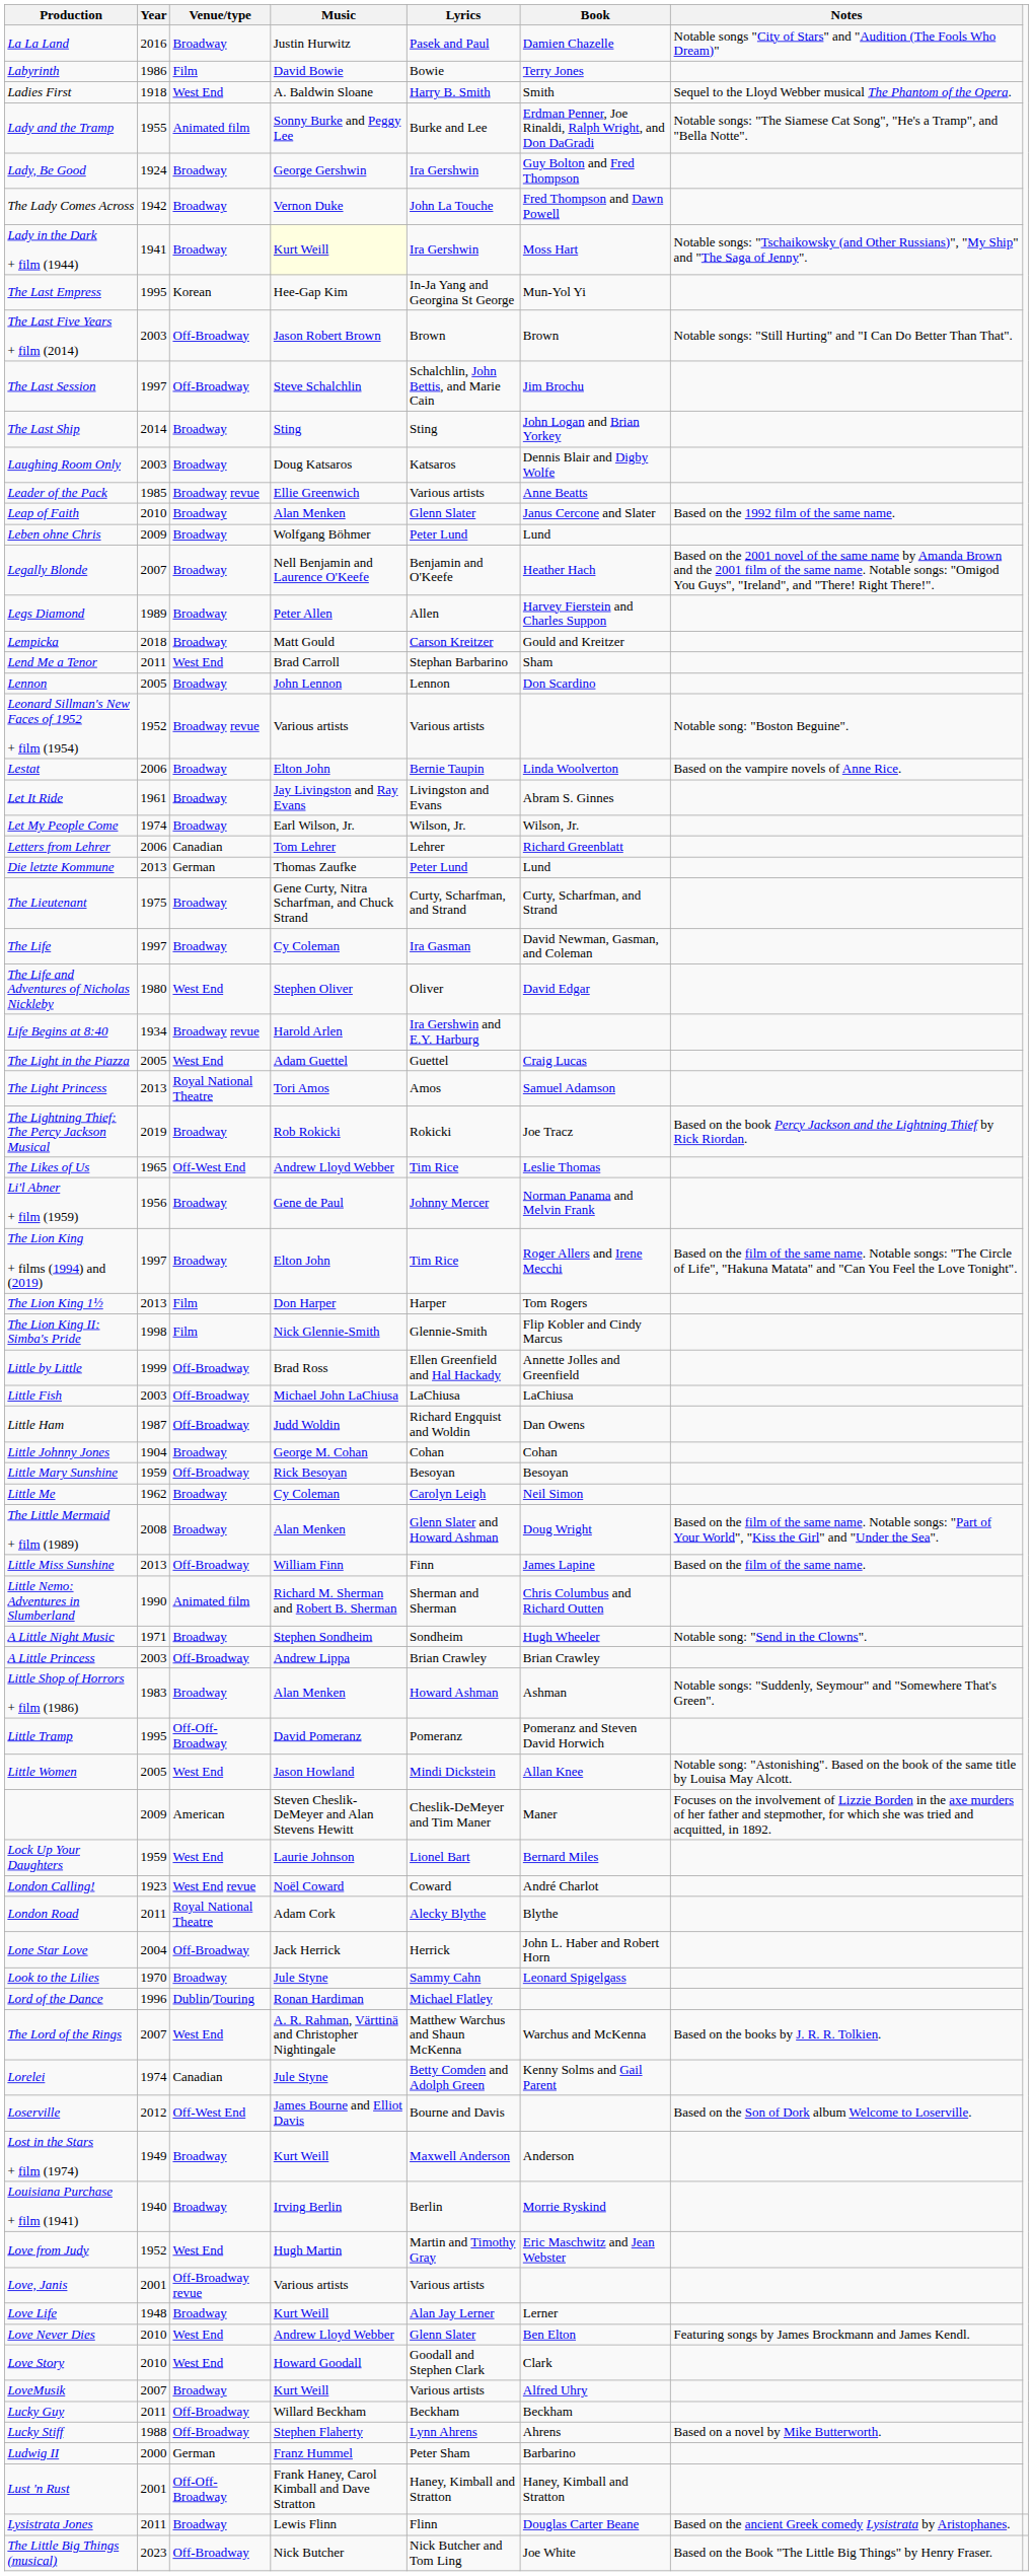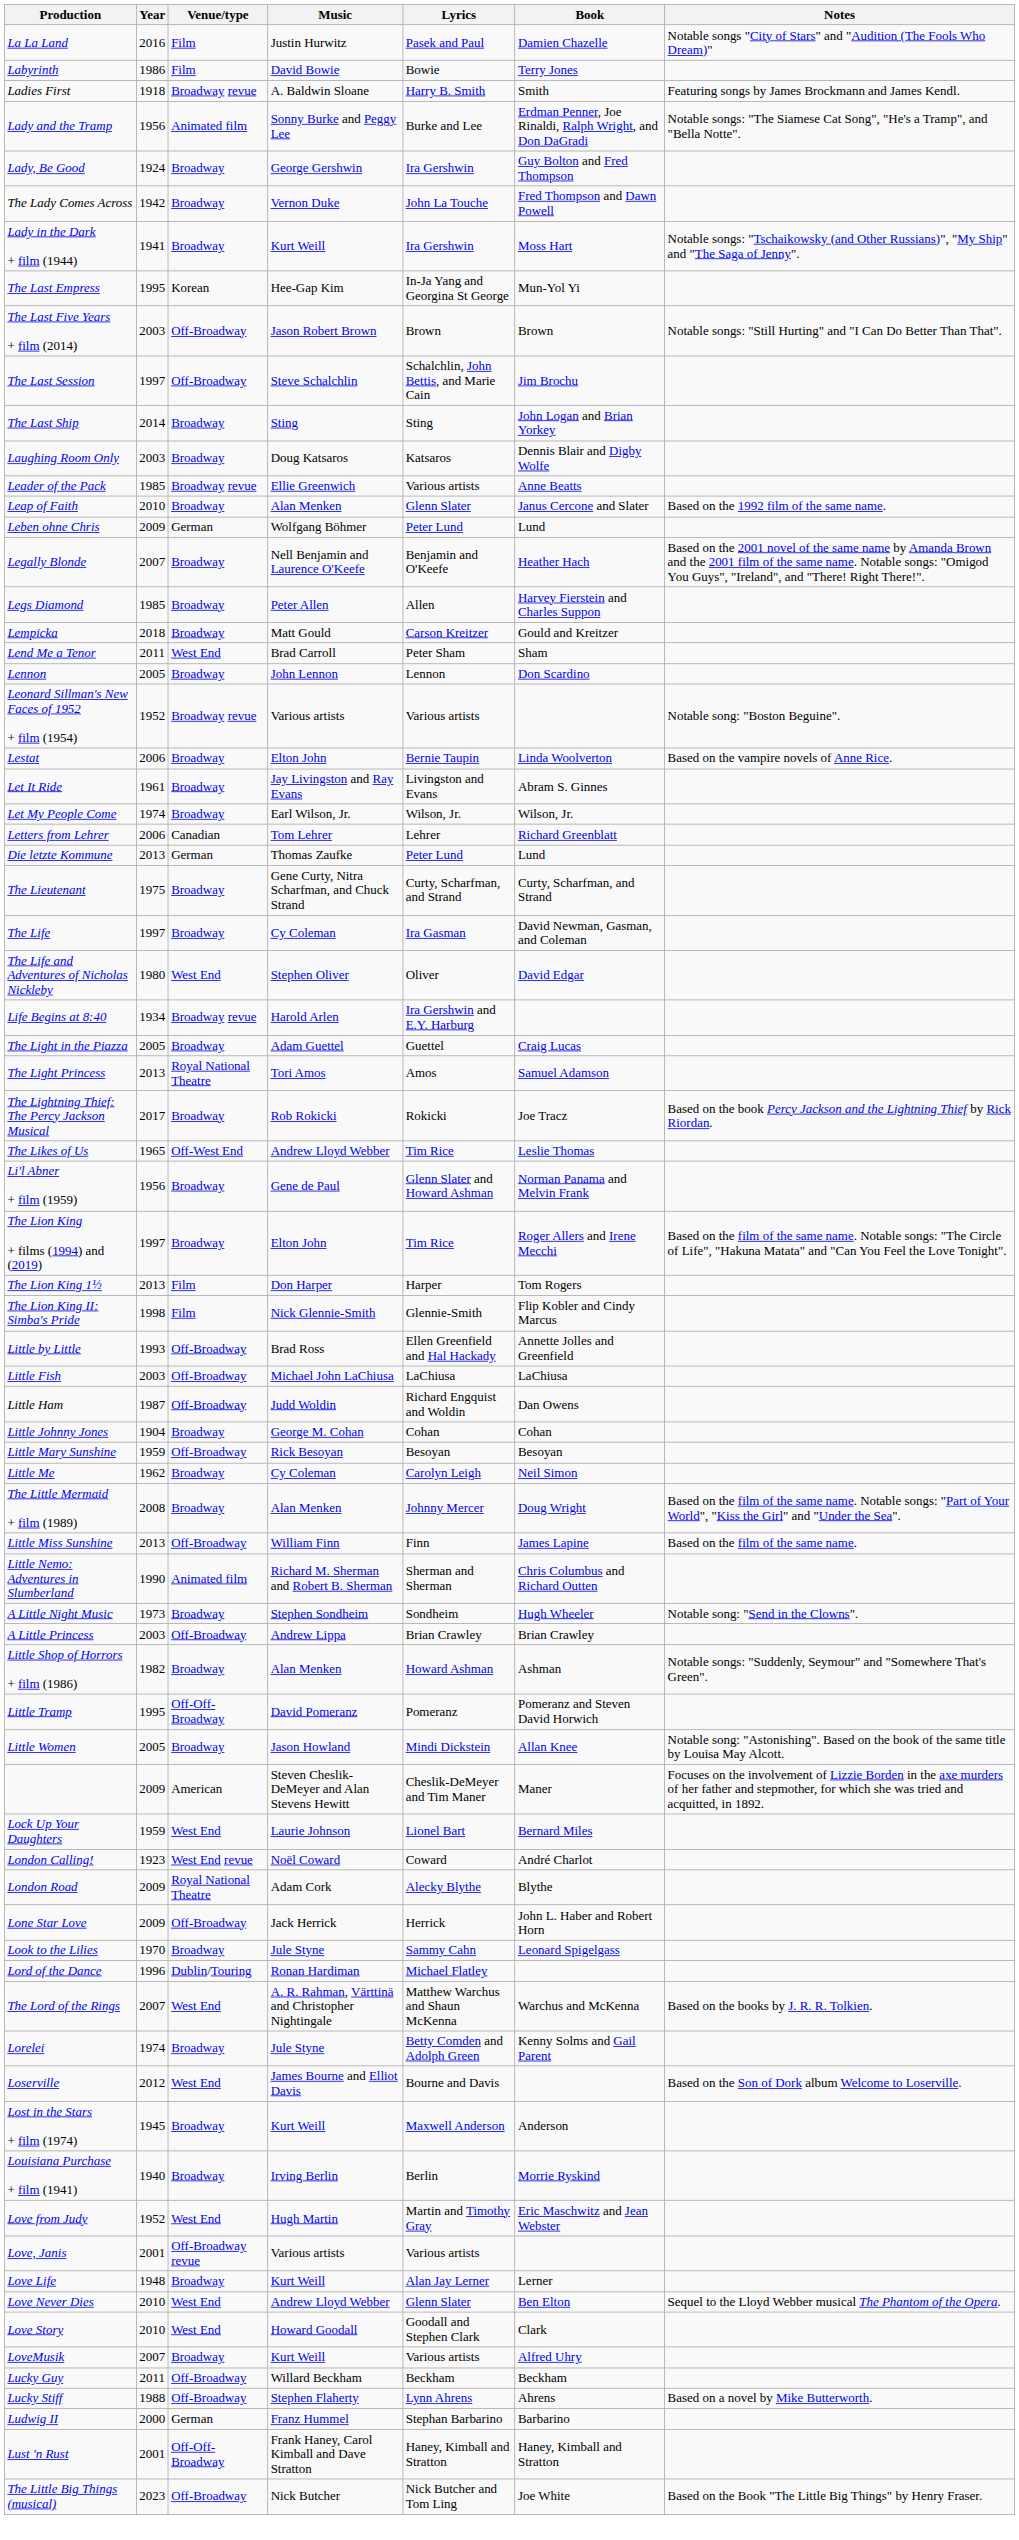La La Land | Venue/type: Broadway -> Film
Ladies First | Venue/type: West End -> Broadway revue
Ladies First | Notes: Sequel to the Lloyd Webber musical The Phantom of the Opera. -> Featuring songs by James Brockmann and James Kendl.
Lady and the Tramp | Year: 1955 -> 1956
Lady in the Dark + film (1944) | Music: lightyellow background -> no background
Leben ohne Chris | Venue/type: Broadway -> German
Legs Diamond | Year: 1989 -> 1985
Lend Me a Tenor | Lyrics: Stephan Barbarino -> Peter Sham
The Light in the Piazza | Venue/type: West End -> Broadway
The Lightning Thief: The Percy Jackson Musical | Year: 2019 -> 2017
Li'l Abner + film (1959) | Lyrics: Johnny Mercer -> Glenn Slater and Howard Ashman
Little by Little | Year: 1999 -> 1993
The Little Mermaid + film (1989) | Lyrics: Glenn Slater and Howard Ashman -> Johnny Mercer
A Little Night Music | Year: 1971 -> 1973
Little Shop of Horrors + film (1986) | Year: 1983 -> 1982
Little Women | Venue/type: West End -> Broadway
London Road | Year: 2011 -> 2009
Lone Star Love | Year: 2004 -> 2009
Lorelei | Venue/type: Canadian -> Broadway
Loserville | Venue/type: Off-West End -> West End
Lost in the Stars + film (1974) | Year: 1949 -> 1945
Love Never Dies | Notes: Featuring songs by James Brockmann and James Kendl. -> Sequel to the Lloyd Webber musical The Phantom of the Opera.
Ludwig II | Lyrics: Peter Sham -> Stephan Barbarino
- row: Lysistrata Jones | 2011 | Broadway | Lewis Flinn | Flinn | Douglas Carter Beane | Based on the ancient Greek comedy Lysistrata by Aristophanes.
